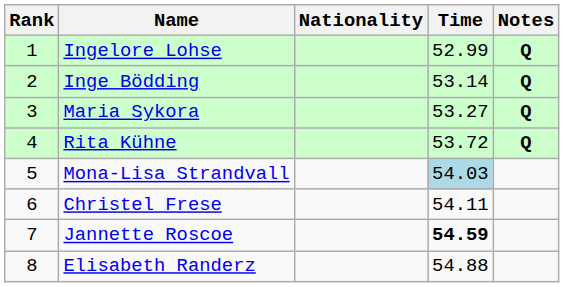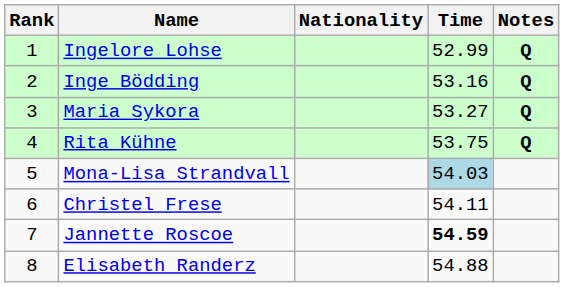Inge Bödding | Time: 53.14 -> 53.16
Rita Kühne | Time: 53.72 -> 53.75
